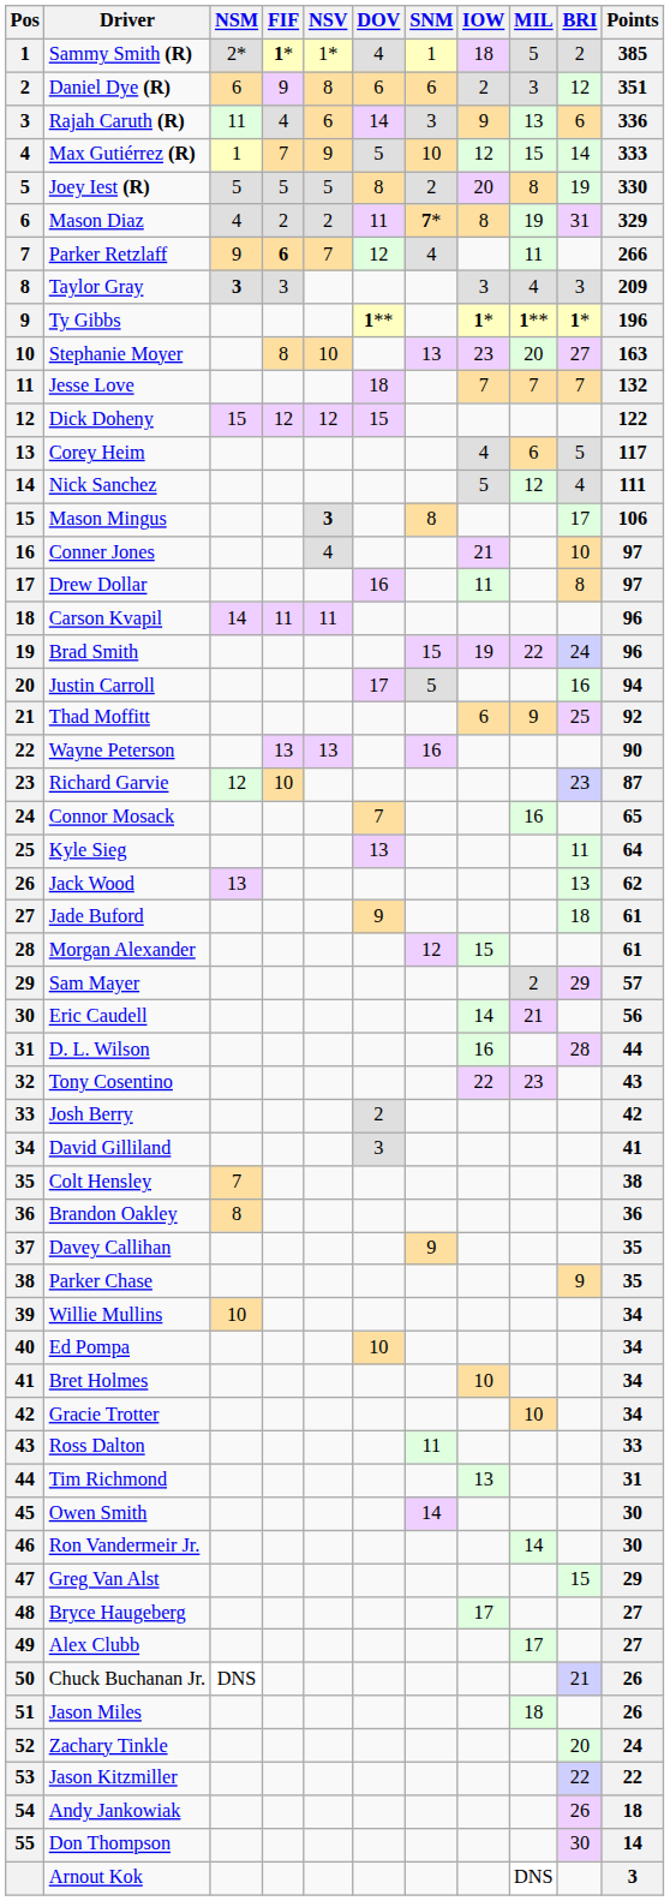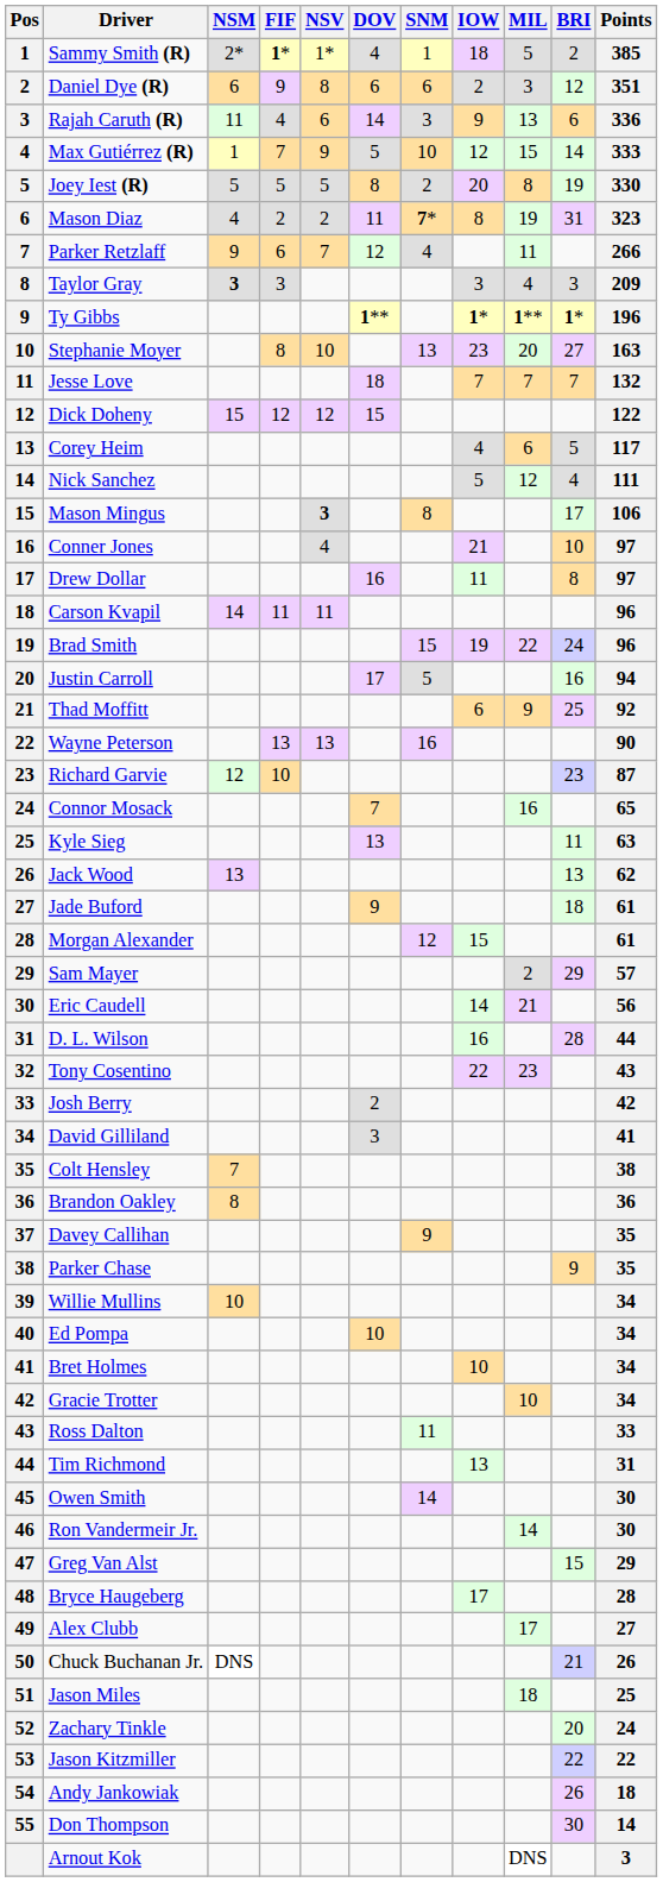Mason Diaz | Points: 329 -> 323
Parker Retzlaff | FIF: bold -> normal
Kyle Sieg | Points: 64 -> 63
Bryce Haugeberg | Points: 27 -> 28
Jason Miles | Points: 26 -> 25
